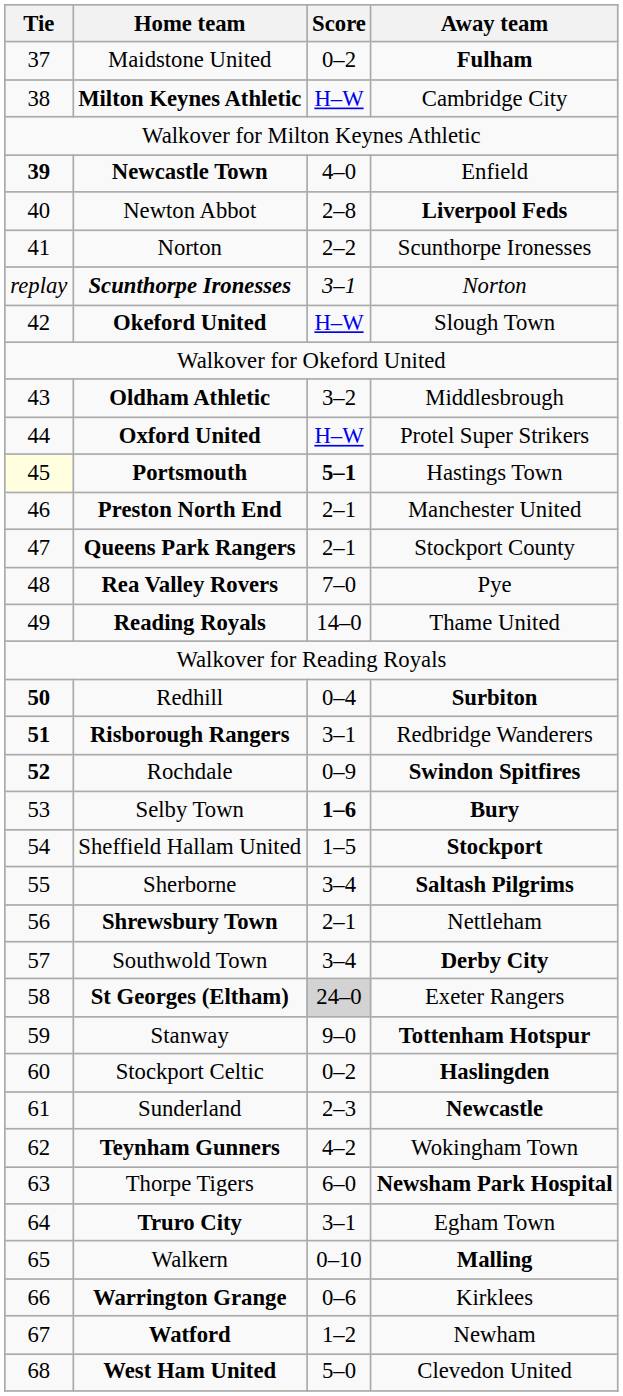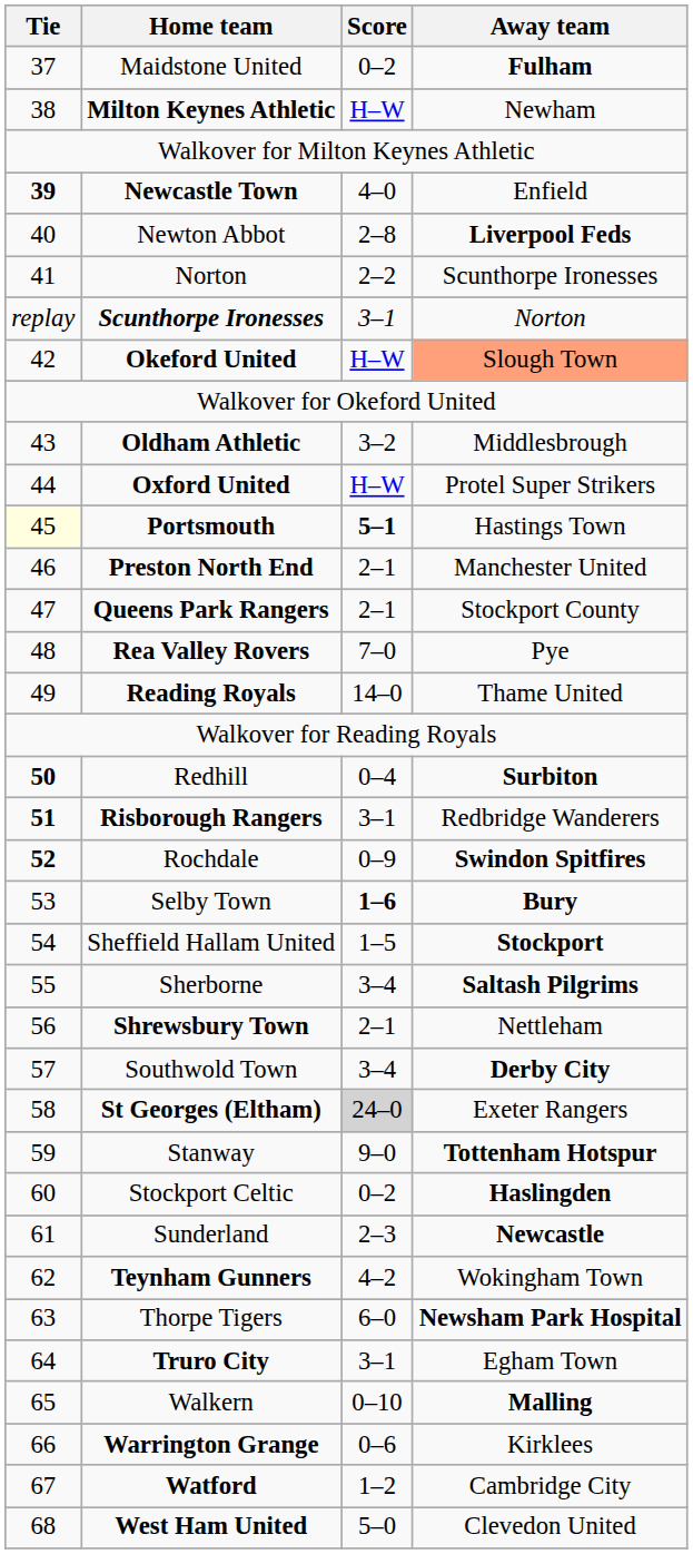Milton Keynes Athletic | Away team: Cambridge City -> Newham
Okeford United | Away team: no background -> lightsalmon background
Watford | Away team: Newham -> Cambridge City
